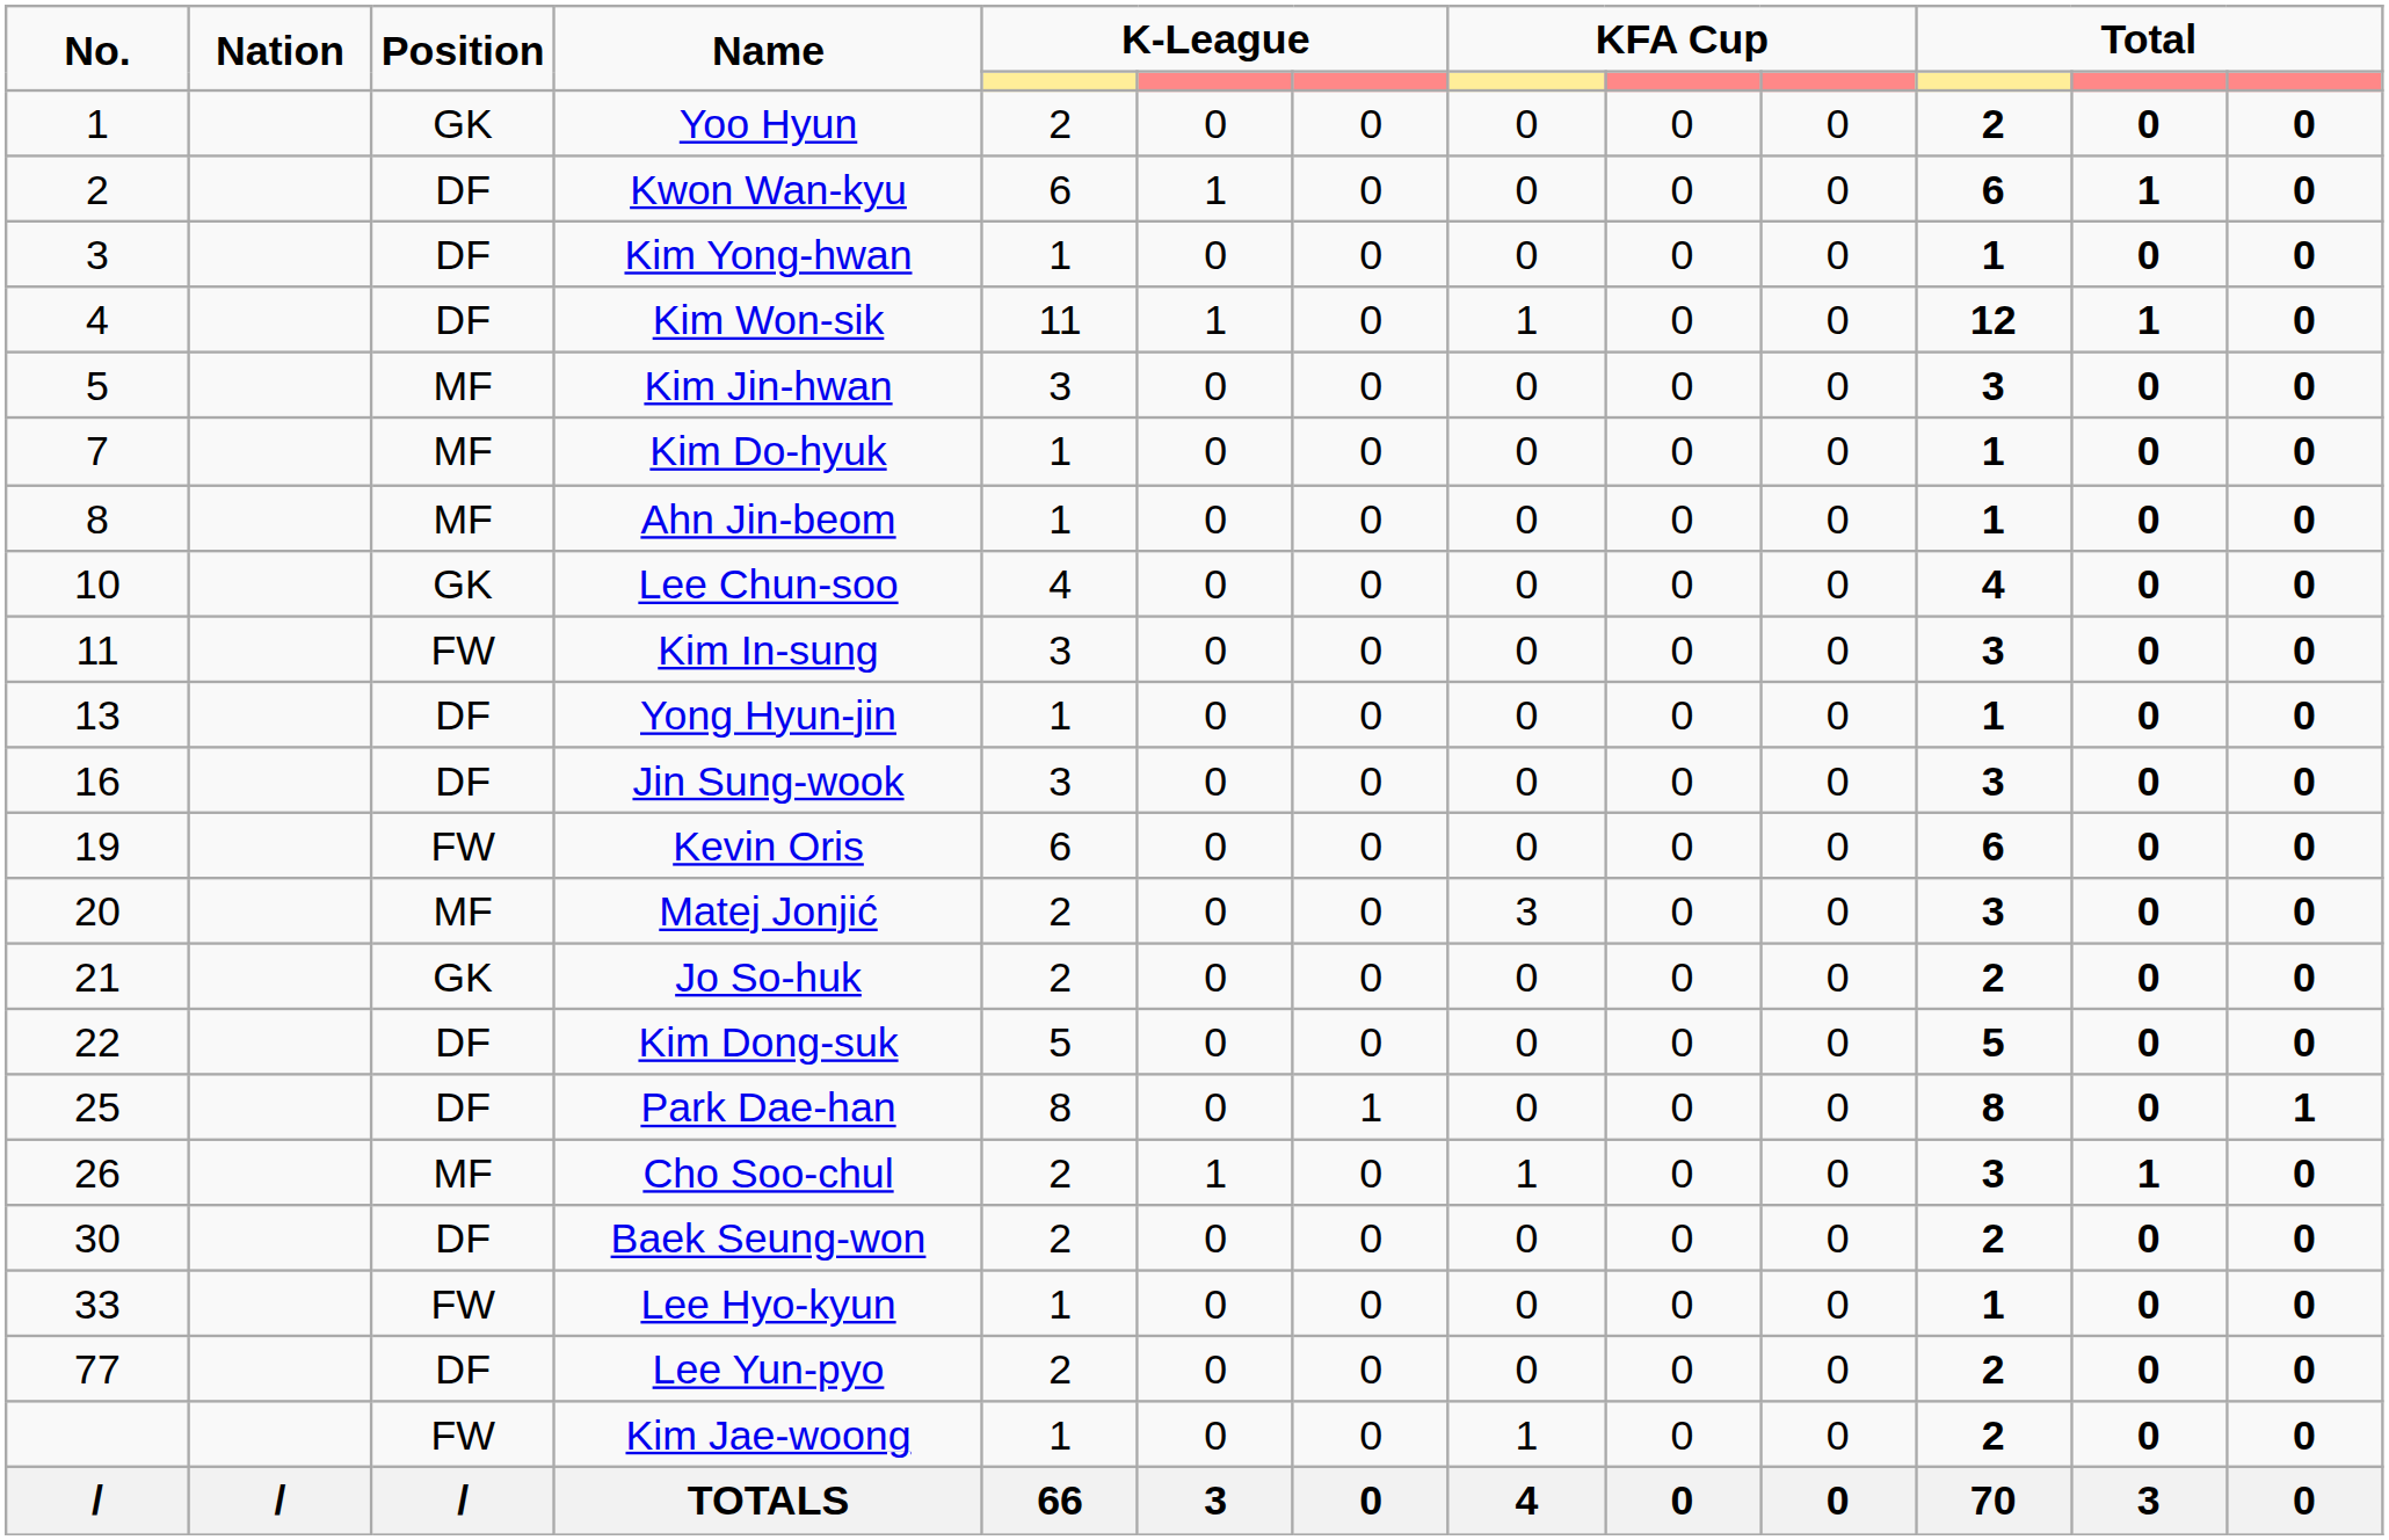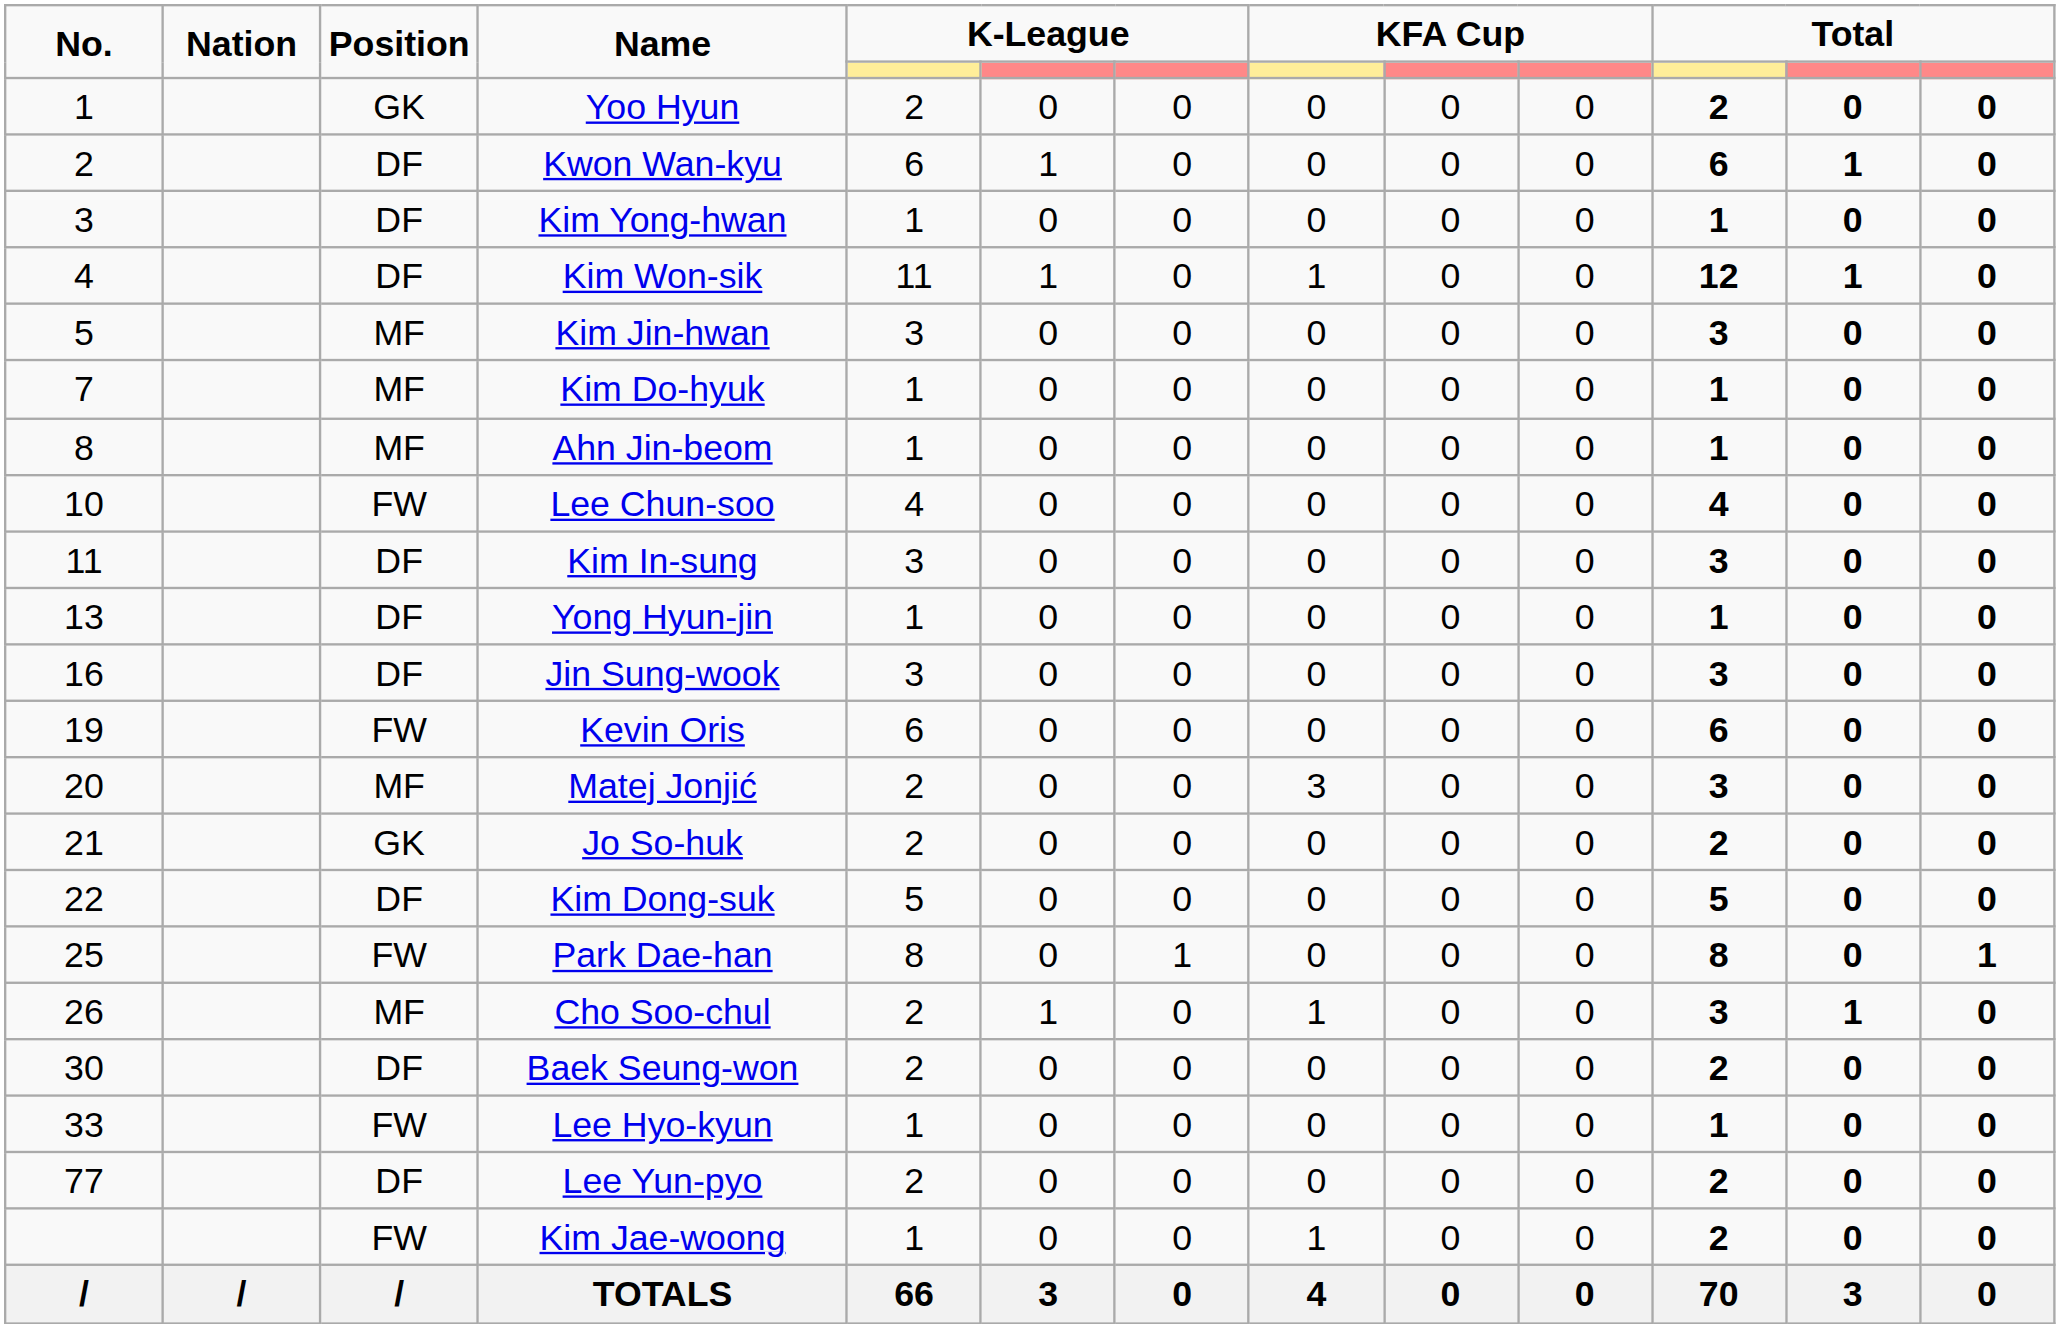Lee Chun-soo | Position: GK -> FW
Kim In-sung | Position: FW -> DF
Park Dae-han | Position: DF -> FW
